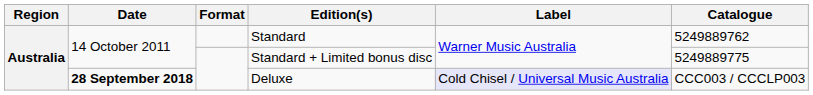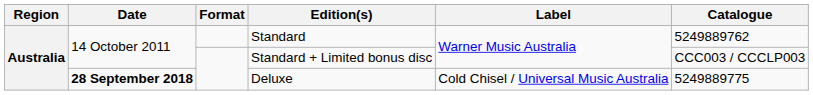Standard + Limited bonus disc | Catalogue: 5249889775 -> CCC003 / CCCLP003
Deluxe | Label: lavender background -> no background
Deluxe | Catalogue: CCC003 / CCCLP003 -> 5249889775
